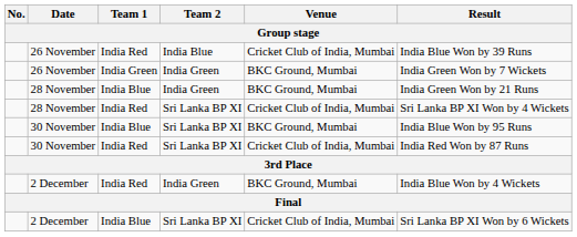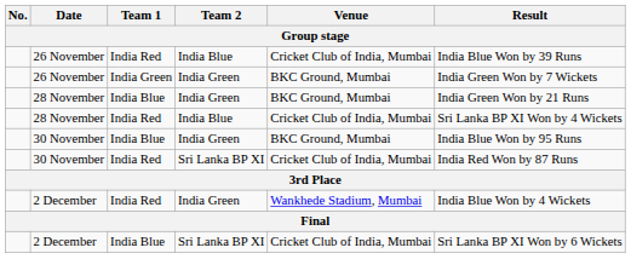28 November / India Red | Team 2: Sri Lanka BP XI -> India Blue
30 November / India Blue | Team 2: Sri Lanka BP XI -> India Green
2 December / India Red | Venue: BKC Ground, Mumbai -> Wankhede Stadium, Mumbai
